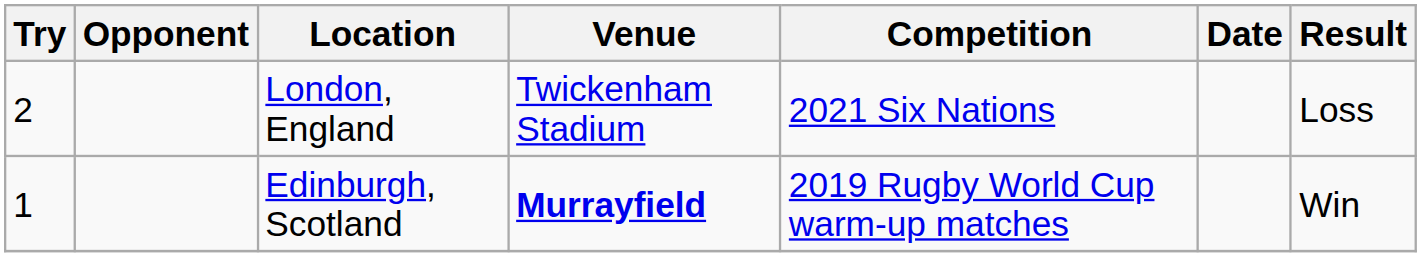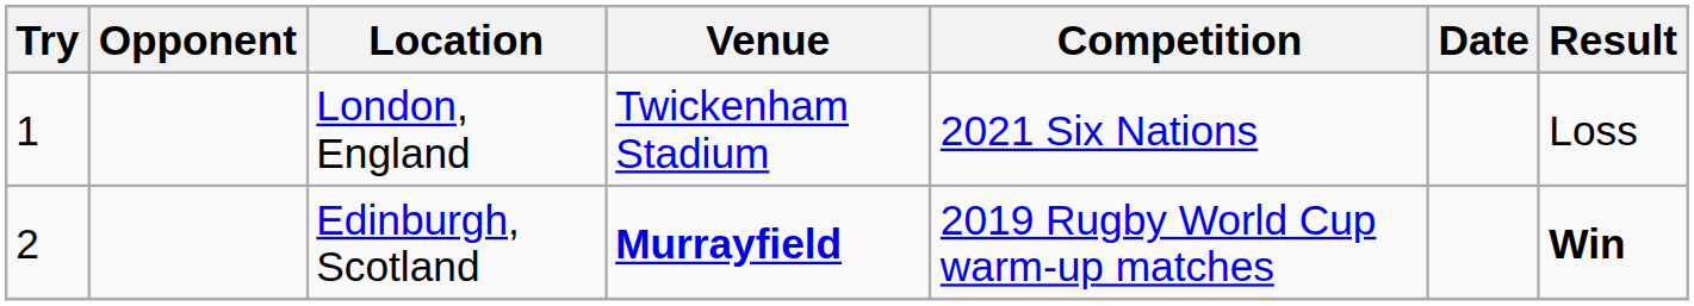London, England | Try: 2 -> 1
Edinburgh, Scotland | Try: 1 -> 2
Edinburgh, Scotland | Result: normal -> bold
